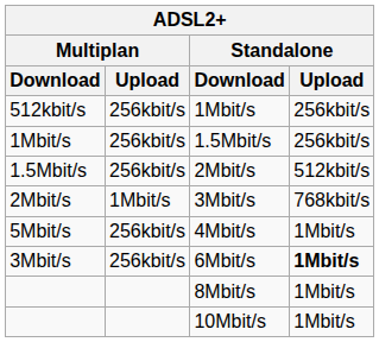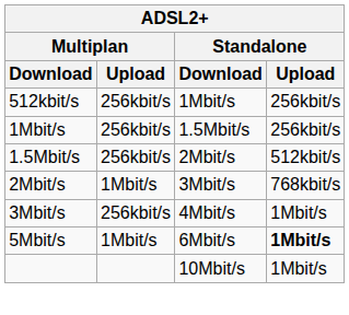4Mbit/s | Multiplan / Download: 5Mbit/s -> 3Mbit/s
6Mbit/s | Multiplan / Download: 3Mbit/s -> 5Mbit/s
6Mbit/s | Multiplan / Upload: 256kbit/s -> 1Mbit/s
- row: 8Mbit/s | 1Mbit/s
